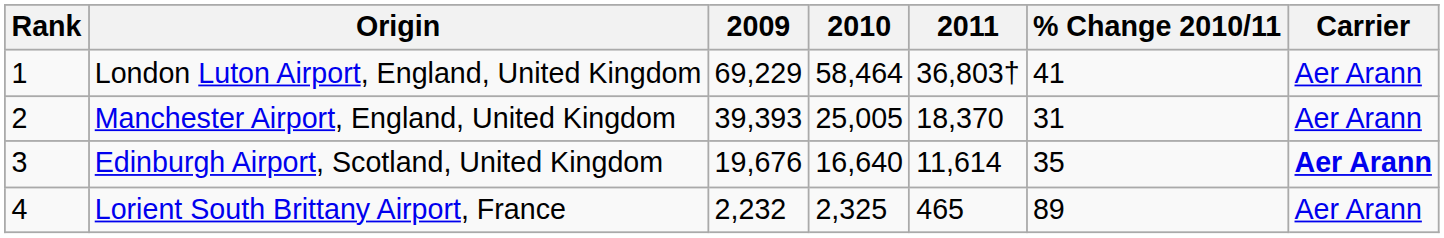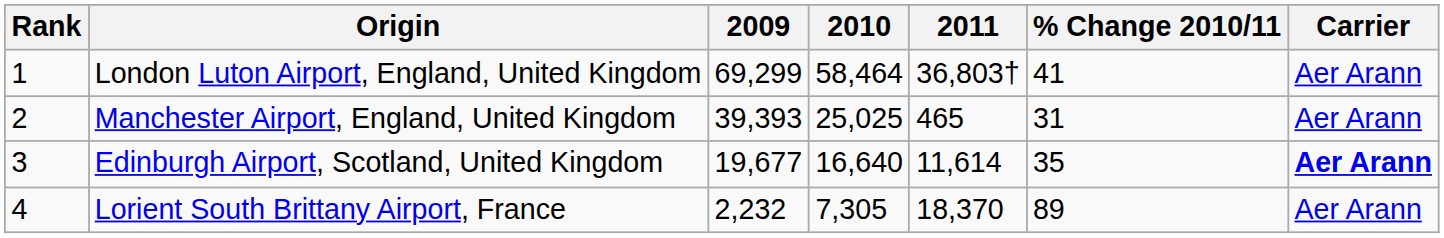London Luton Airport, England, United Kingdom | 2009: 69,229 -> 69,299
Manchester Airport, England, United Kingdom | 2010: 25,005 -> 25,025
Manchester Airport, England, United Kingdom | 2011: 18,370 -> 465
Edinburgh Airport, Scotland, United Kingdom | 2009: 19,676 -> 19,677
Lorient South Brittany Airport, France | 2010: 2,325 -> 7,305
Lorient South Brittany Airport, France | 2011: 465 -> 18,370
